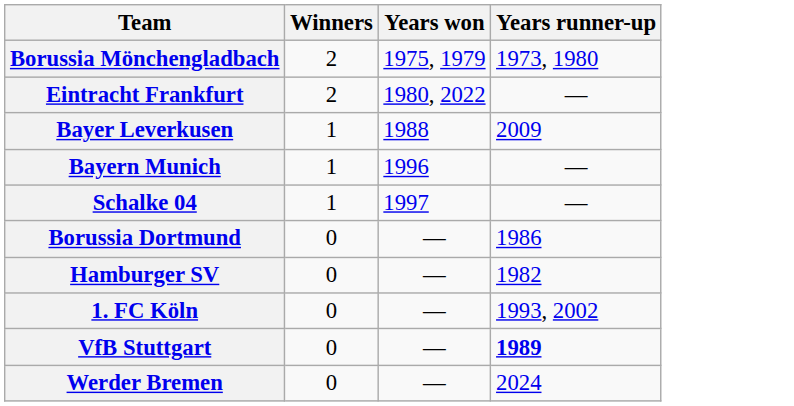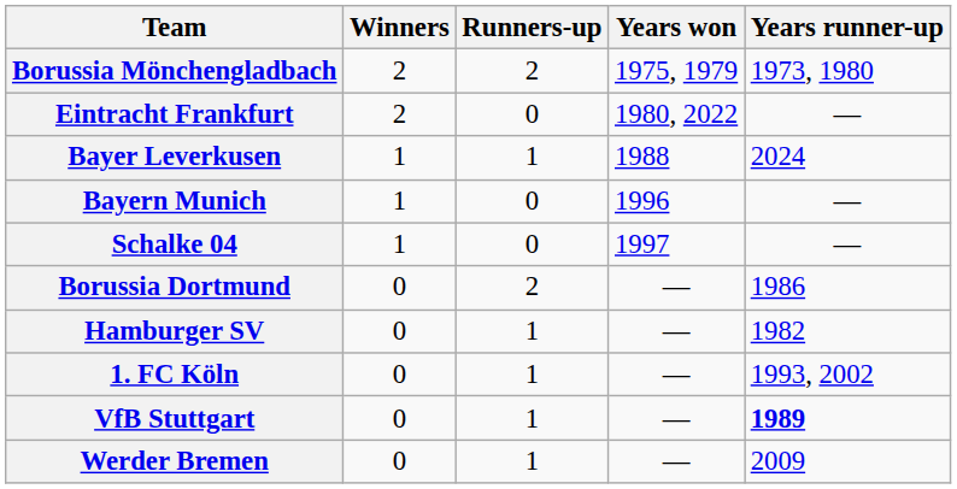+ column: Runners-up | 2 | 0 | 1 | 0 | 0 | 2 | 1 | 1 | 1 | 1
Bayer Leverkusen | Years runner-up: 2009 -> 2024
Werder Bremen | Years runner-up: 2024 -> 2009
